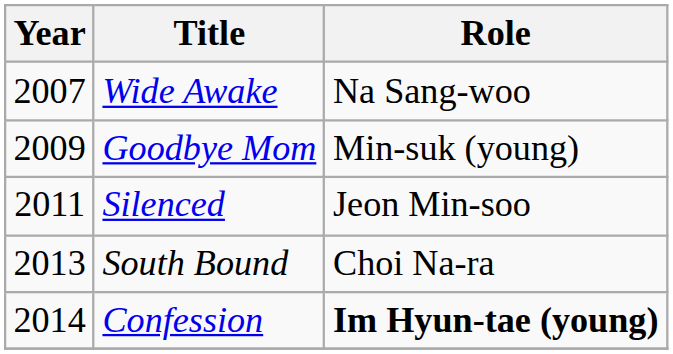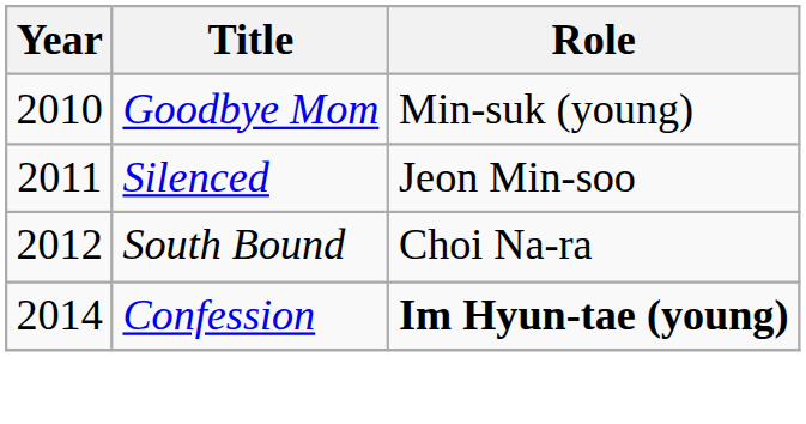- row: 2007 | Wide Awake | Na Sang-woo
Goodbye Mom | Year: 2009 -> 2010
South Bound | Year: 2013 -> 2012
